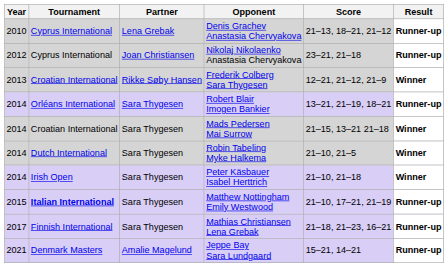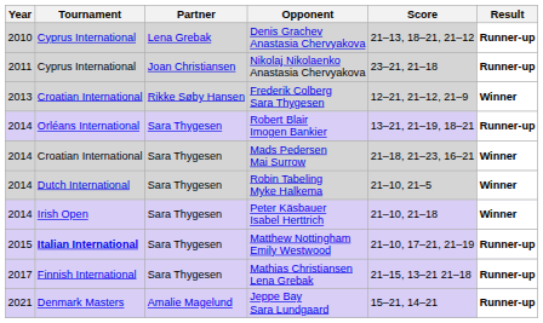Nikolaj Nikolaenko Anastasia Chervyakova | Year: 2012 -> 2011
Mads Pedersen Mai Surrow | Score: 21–15, 13–21 21–18 -> 21–18, 21–23, 16–21
Mathias Christiansen Lena Grebak | Score: 21–18, 21–23, 16–21 -> 21–15, 13–21 21–18
